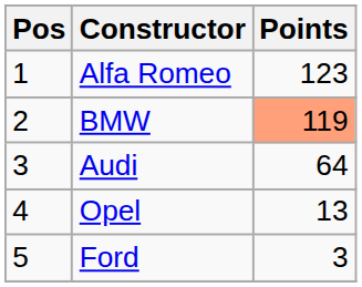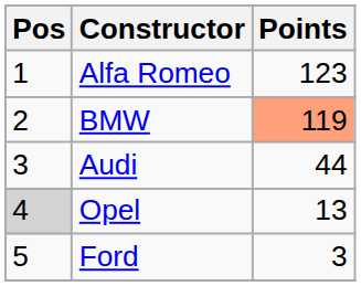Audi | Points: 64 -> 44
Opel | Pos: no background -> lightgrey background
